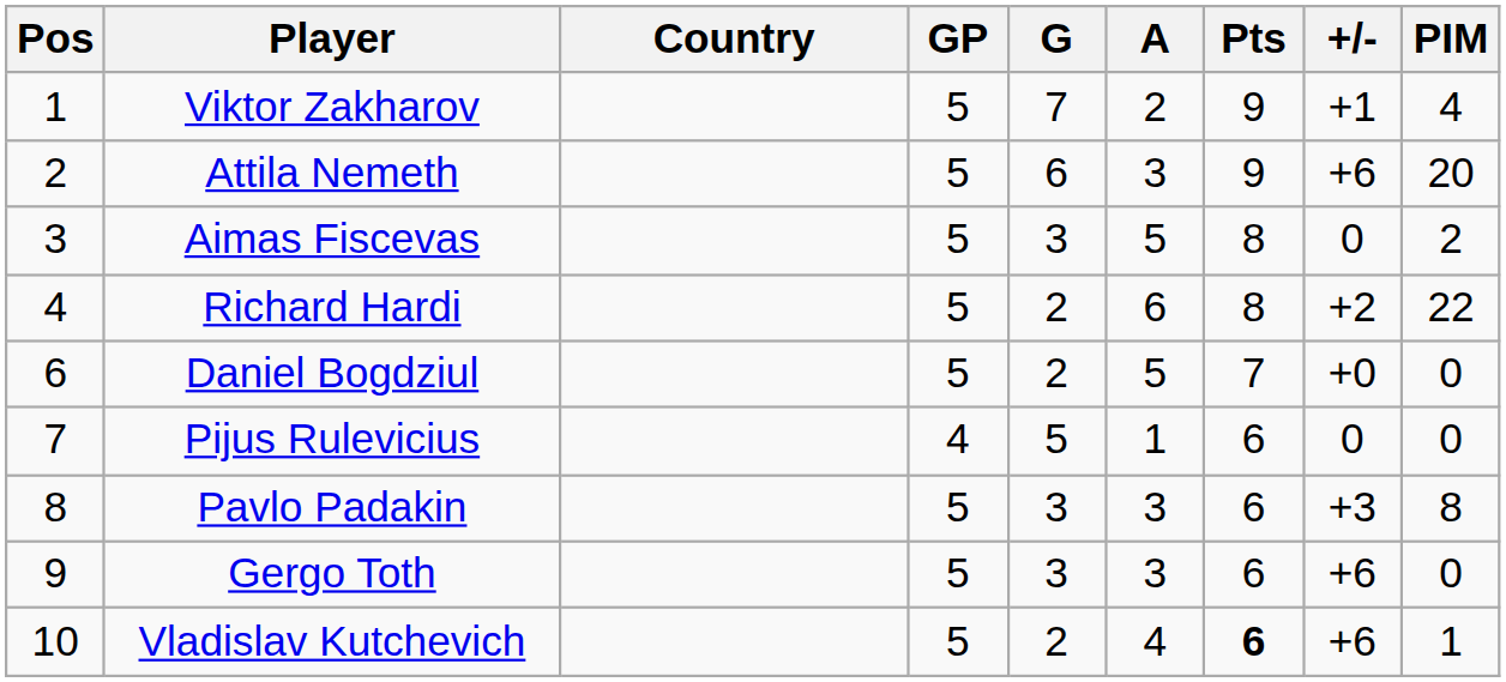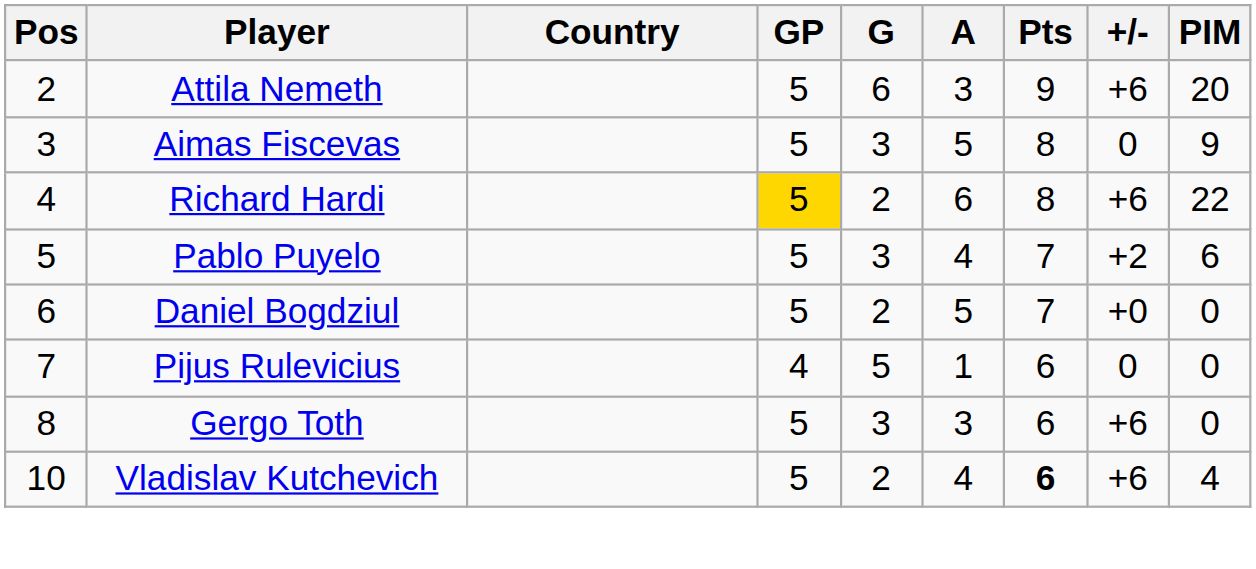- row: 1 | Viktor Zakharov | 5 | 7 | 2 | 9 | +1 | 4
Aimas Fiscevas | PIM: 2 -> 9
Richard Hardi | GP: no background -> gold background
Richard Hardi | +/-: +2 -> +6
+ row: 5 | Pablo Puyelo | 5 | 3 | 4 | 7 | +2 | 6
- row: 8 | Pavlo Padakin | 5 | 3 | 3 | 6 | +3 | 8
Gergo Toth | Pos: 9 -> 8
Vladislav Kutchevich | PIM: 1 -> 4
